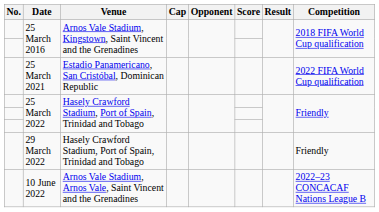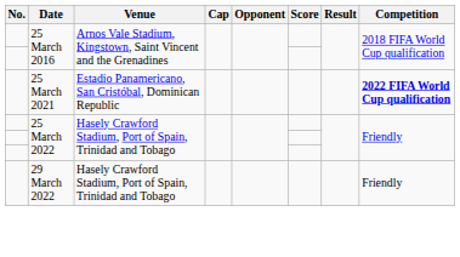25 March 2021 | Competition: normal -> bold
- row: 10 June 2022 | Arnos Vale Stadium, Arnos Vale, Saint Vincent and the Grenadines | 2022–23 CONCACAF Nations League B
